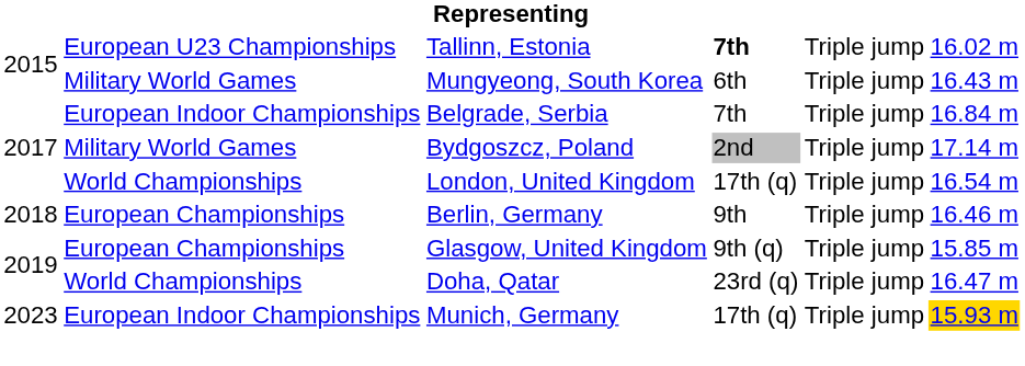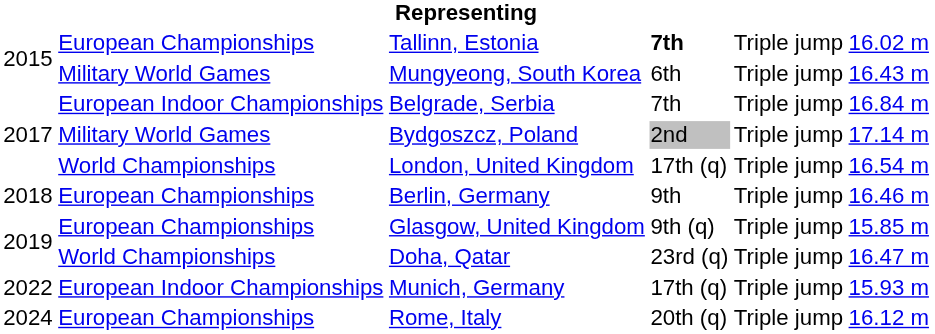Tallinn, Estonia | column 2: European U23 Championships -> European Championships
Munich, Germany | column 1: 2023 -> 2022
Munich, Germany | column 6: gold background -> no background
+ row: 2024 | European Championships | Rome, Italy | 20th (q) | Triple jump | 16.12 m
